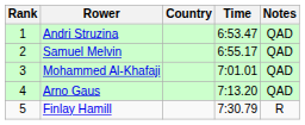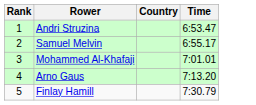- column: Notes | QAD | QAD | QAD | QAD | R
